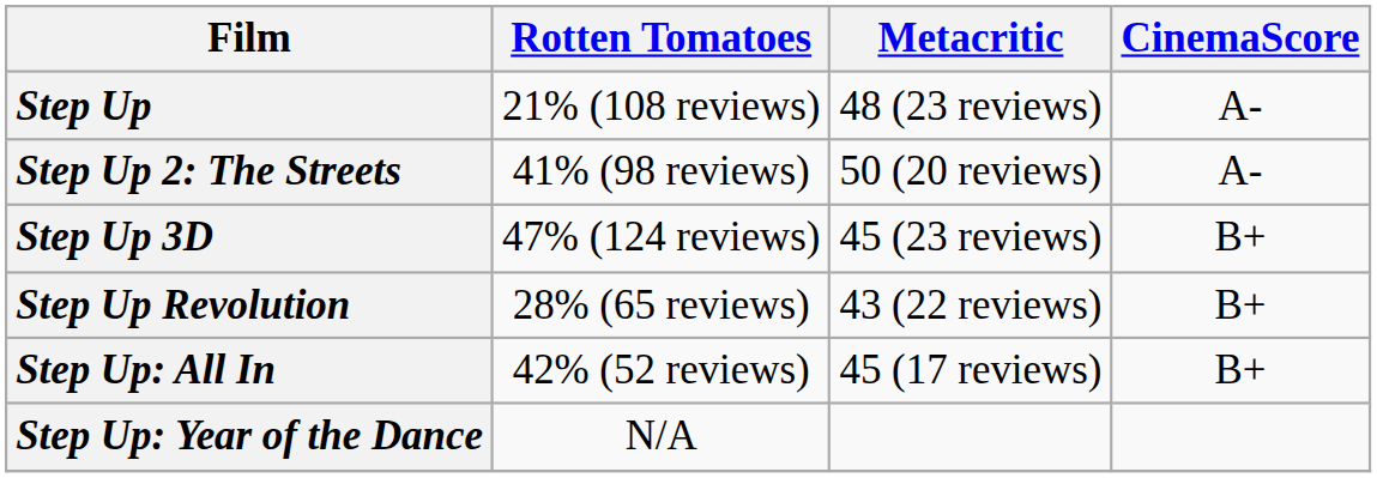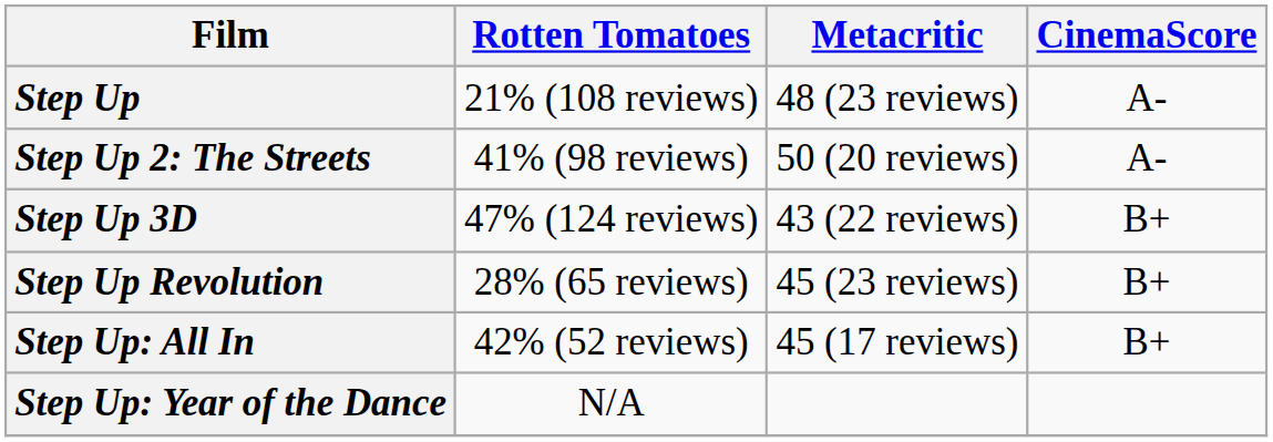Step Up 3D | Metacritic: 45 (23 reviews) -> 43 (22 reviews)
Step Up Revolution | Metacritic: 43 (22 reviews) -> 45 (23 reviews)
